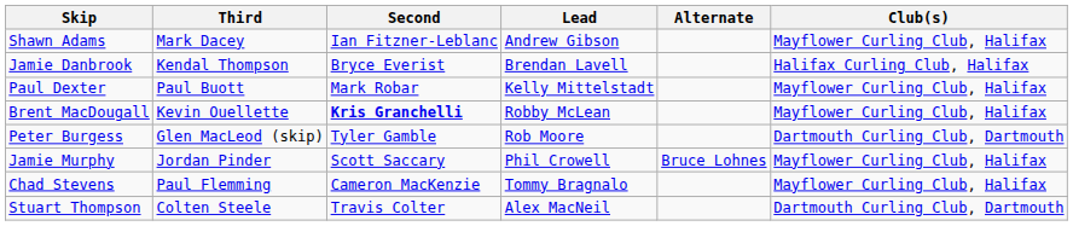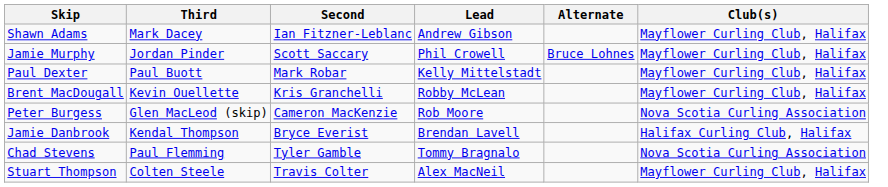rows swapped: Jamie Danbrook <-> Jamie Murphy
Brent MacDougall | Second: bold -> normal
Peter Burgess | Second: Tyler Gamble -> Cameron MacKenzie
Peter Burgess | Club(s): Dartmouth Curling Club, Dartmouth -> Nova Scotia Curling Association
Chad Stevens | Second: Cameron MacKenzie -> Tyler Gamble
Chad Stevens | Club(s): Mayflower Curling Club, Halifax -> Nova Scotia Curling Association
Stuart Thompson | Club(s): Dartmouth Curling Club, Dartmouth -> Mayflower Curling Club, Halifax
